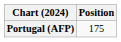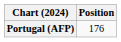Portugal (AFP) | Position: 175 -> 176
